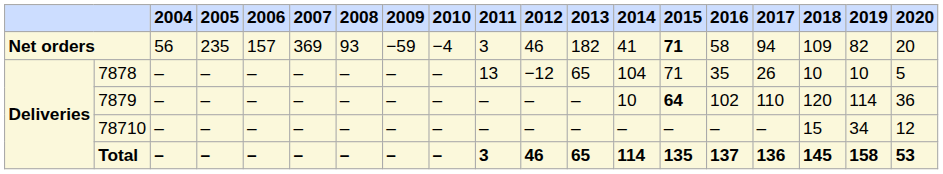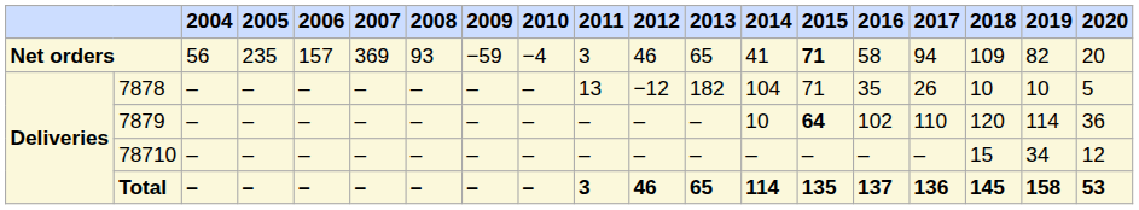Net orders | column 12: 182 -> 65
7878 | column 12: 65 -> 182
